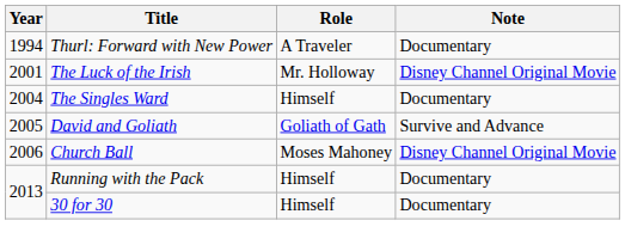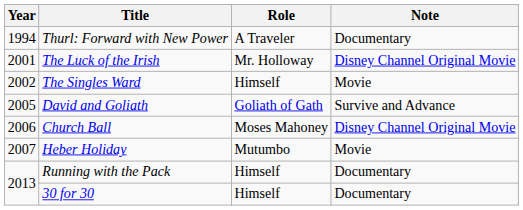The Singles Ward | Year: 2004 -> 2002
The Singles Ward | Note: Documentary -> Movie
+ row: 2007 | Heber Holiday | Mutumbo | Movie
